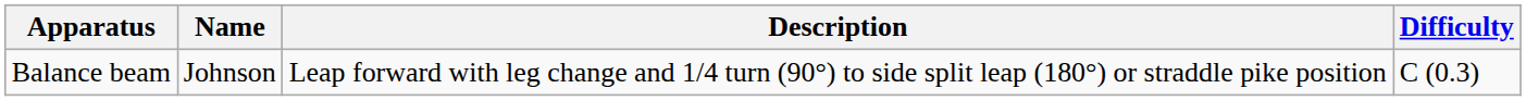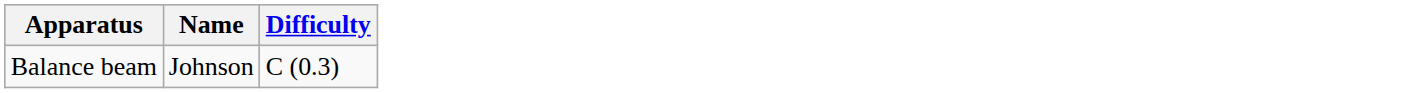- column: Description | Leap forward with leg change and 1/4 turn (90°) to side split leap (180°) or straddle pike position
